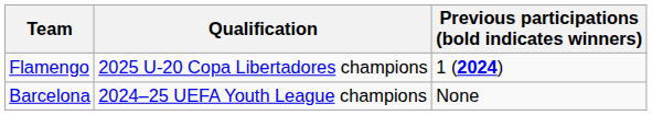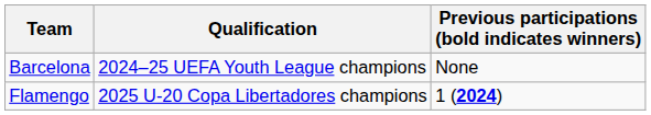rows swapped: Flamengo <-> Barcelona
